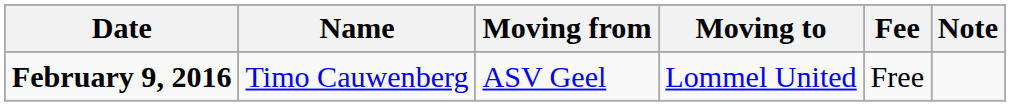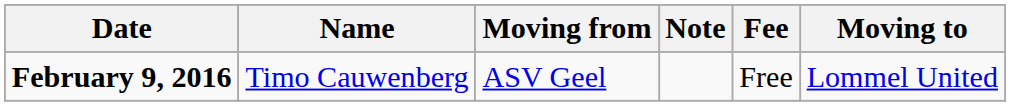columns swapped: Moving to <-> Note
